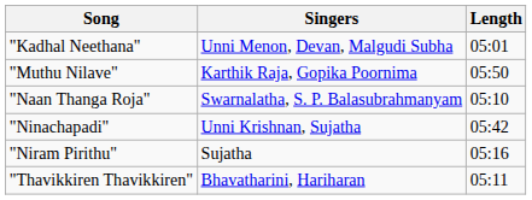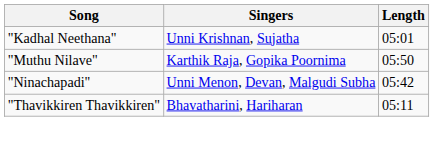"Kadhal Neethana" | Singers: Unni Menon, Devan, Malgudi Subha -> Unni Krishnan, Sujatha
- row: "Naan Thanga Roja" | Swarnalatha, S. P. Balasubrahmanyam | 05:10
"Ninachapadi" | Singers: Unni Krishnan, Sujatha -> Unni Menon, Devan, Malgudi Subha
- row: "Niram Pirithu" | Sujatha | 05:16
